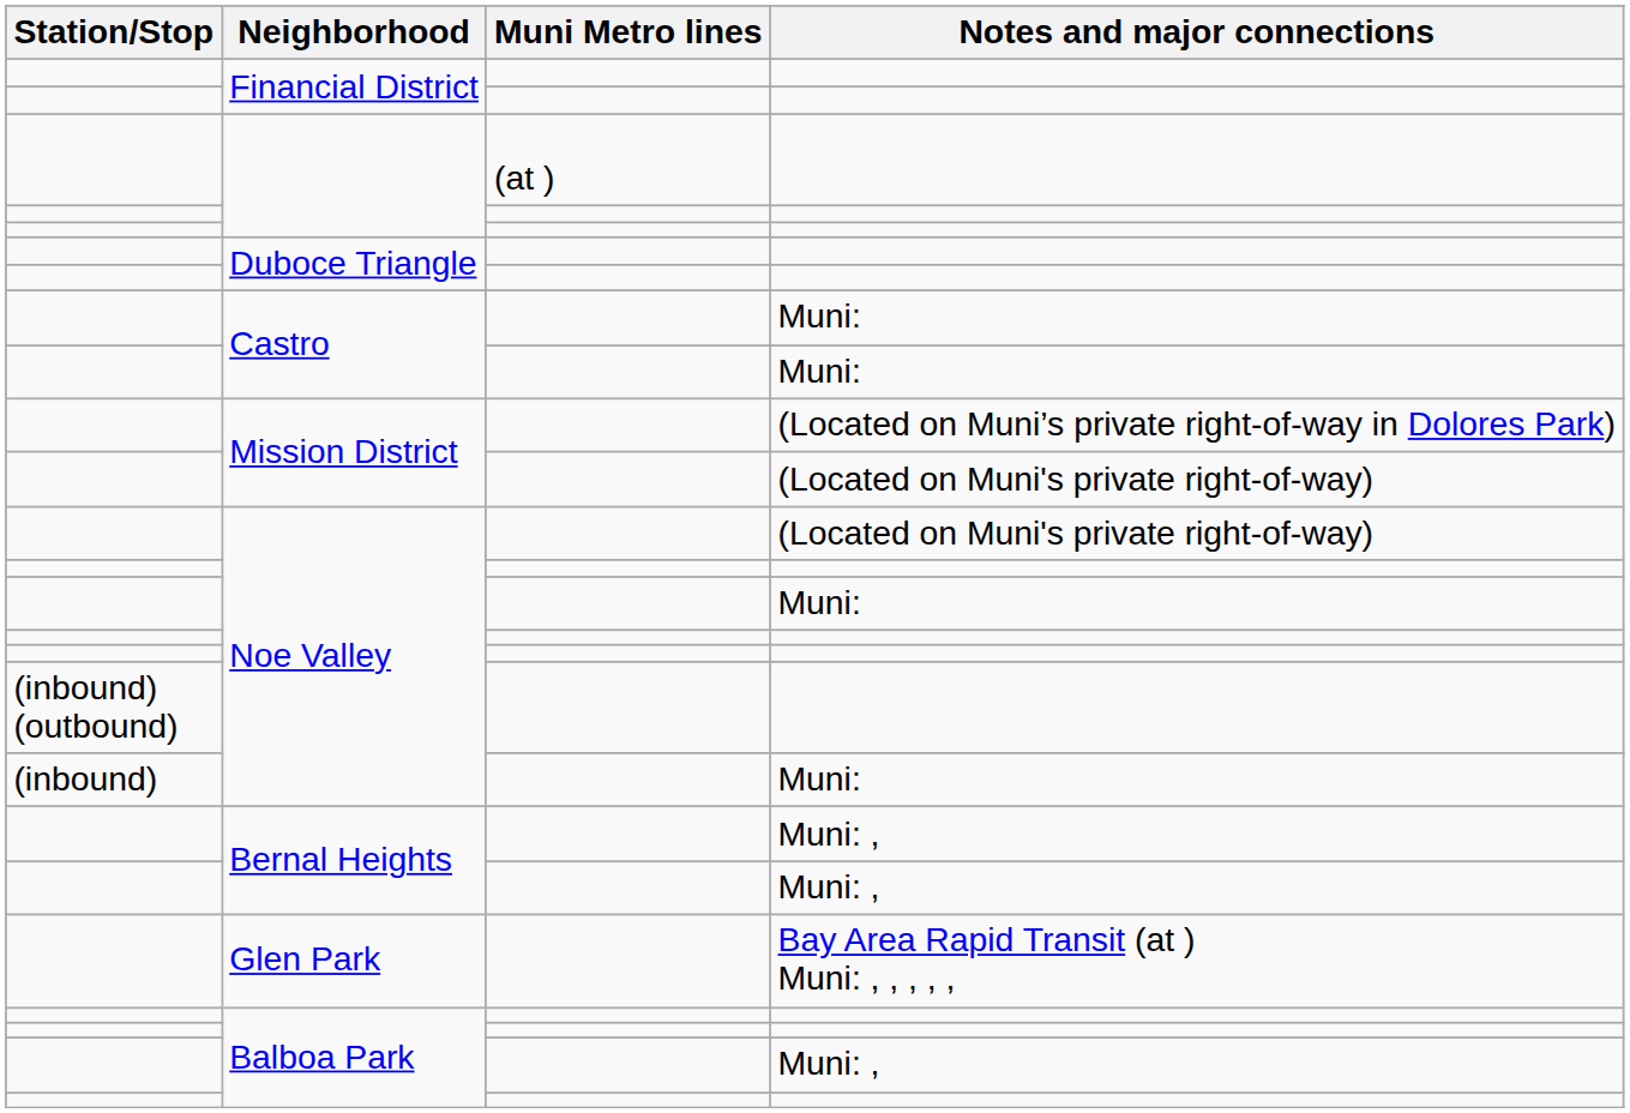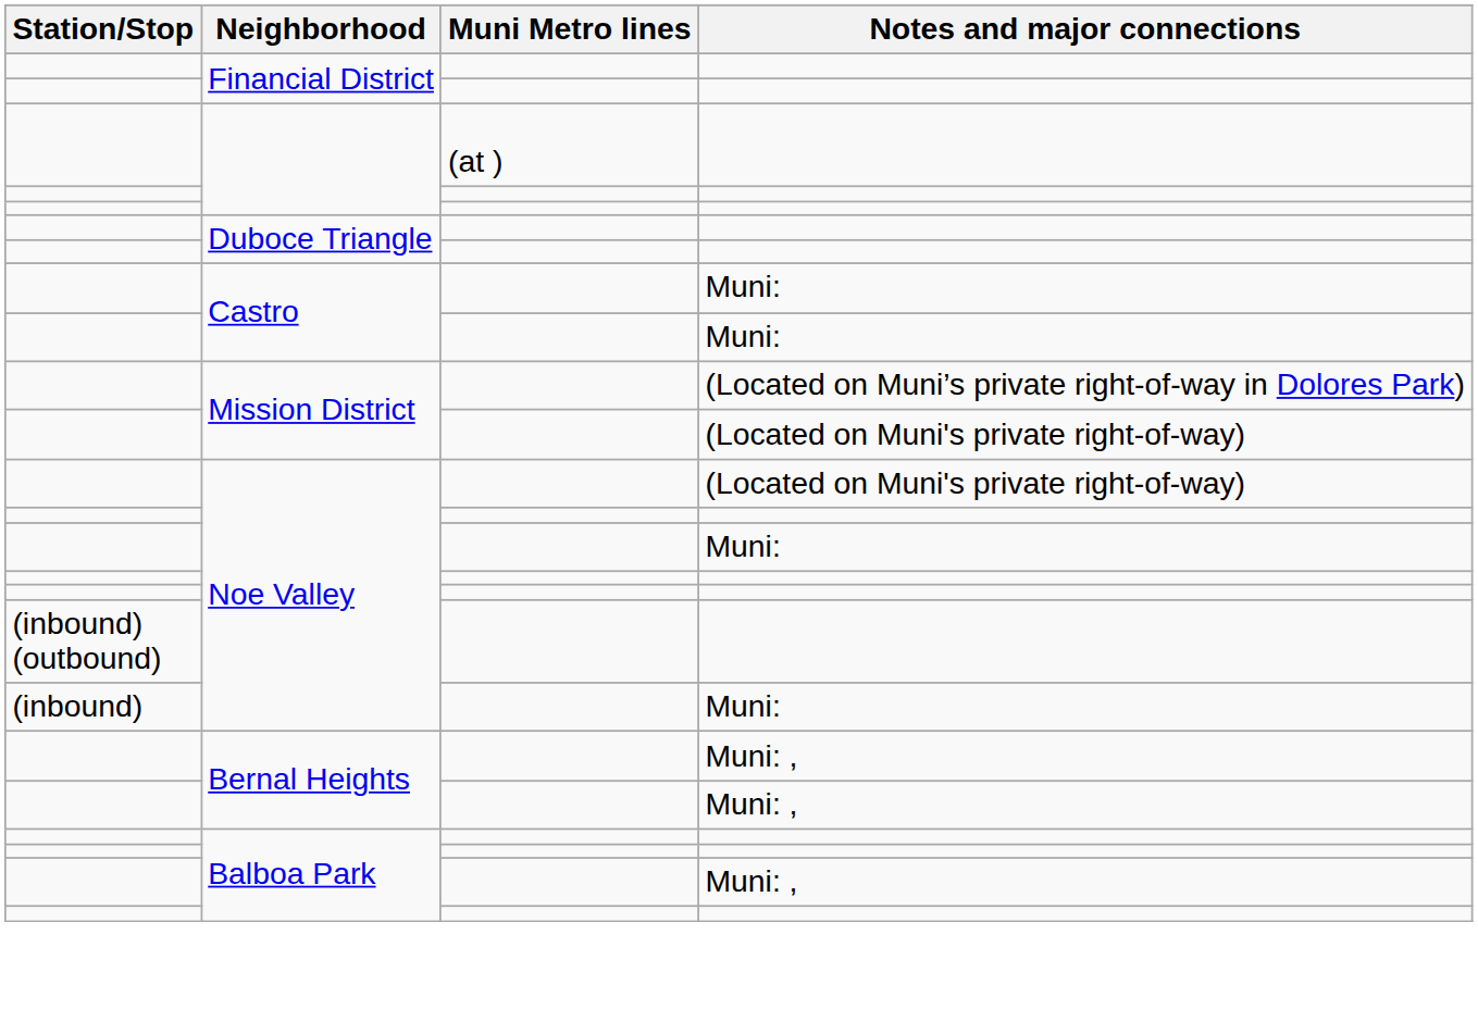- row: Glen Park | Bay Area Rapid Transit (at ) Muni: , , , , ,
